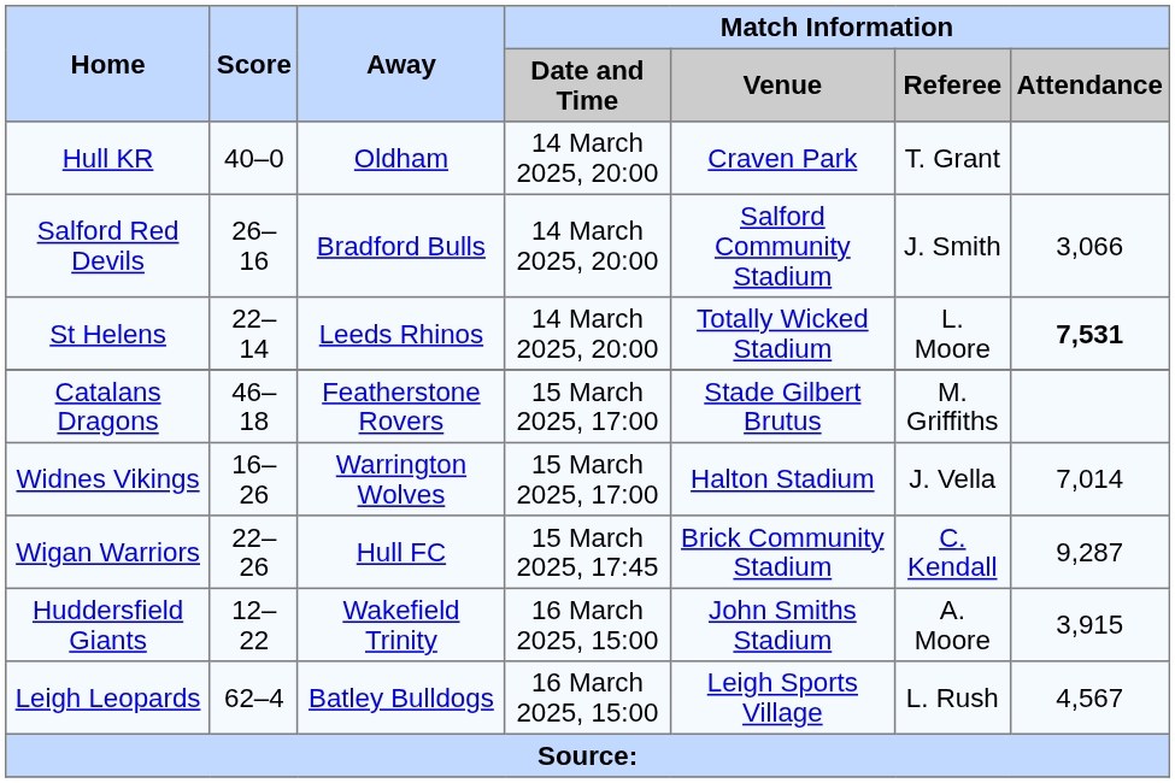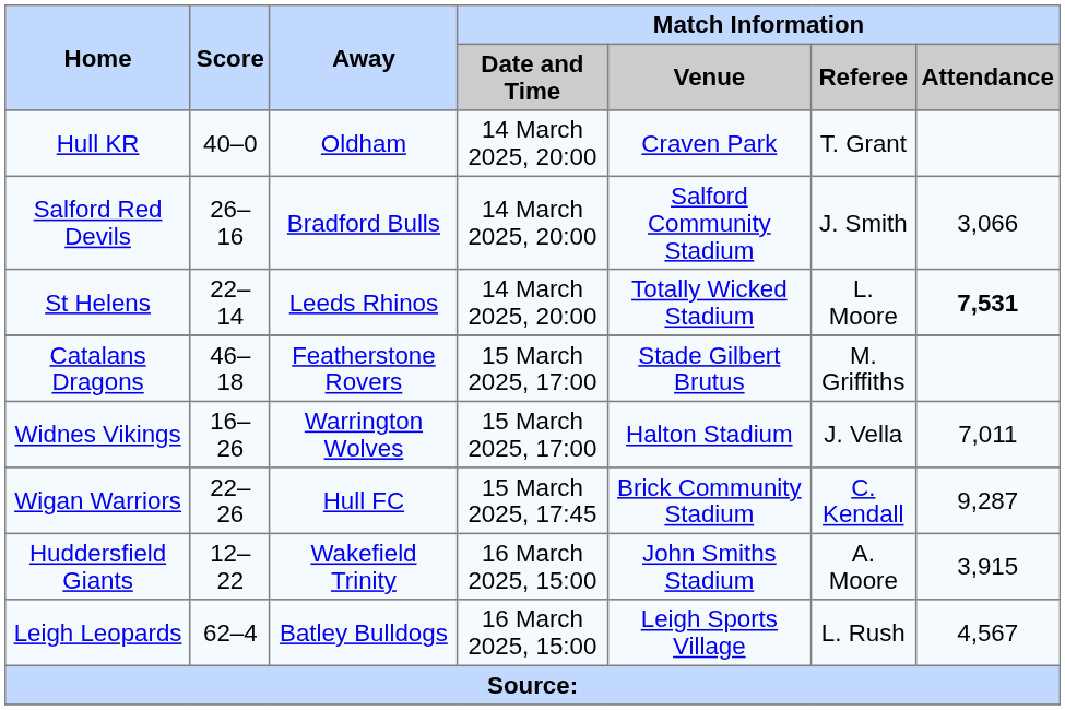Widnes Vikings | Match Information / Attendance: 7,014 -> 7,011
